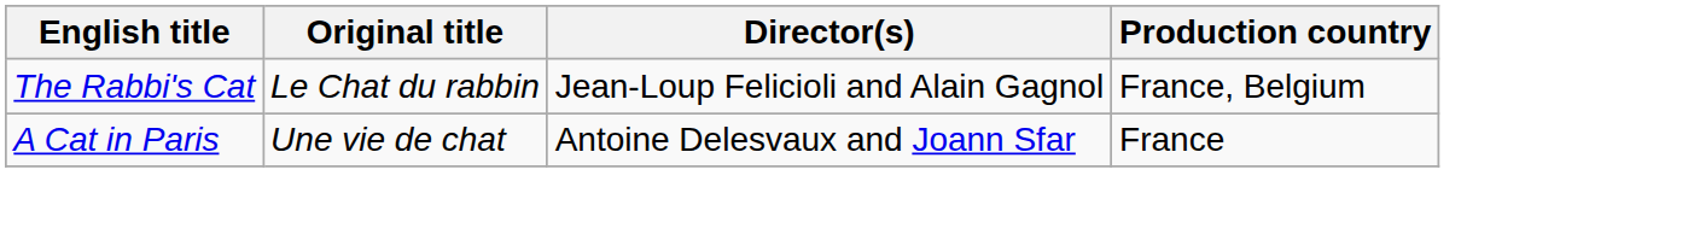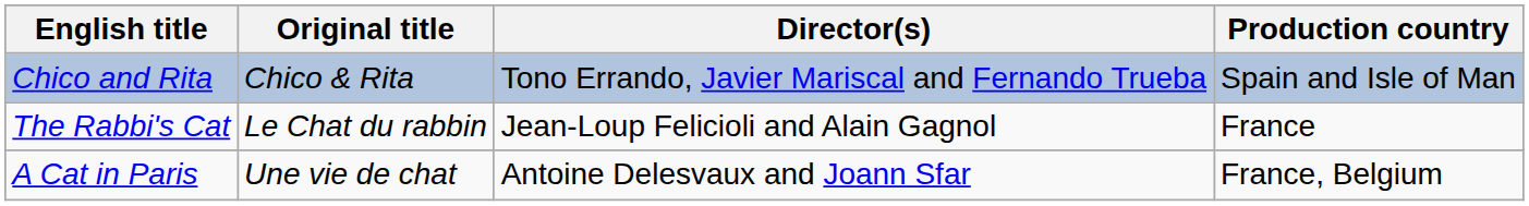+ row: Chico and Rita | Chico & Rita | Tono Errando, Javier Mariscal and Fernando Trueba | Spain and Isle of Man
The Rabbi's Cat | Production country: France, Belgium -> France
A Cat in Paris | Production country: France -> France, Belgium
